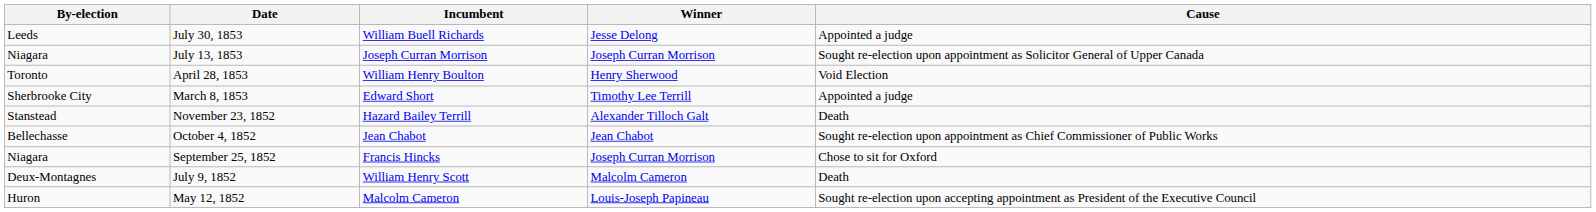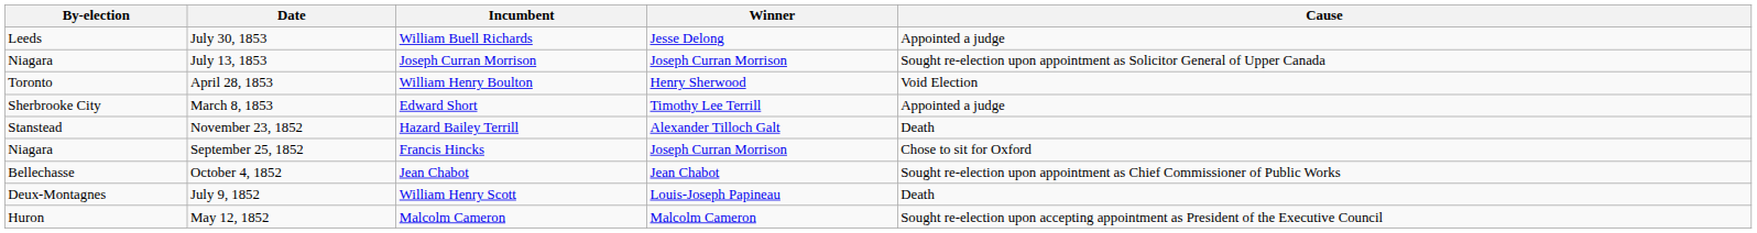rows swapped: October 4, 1852 <-> September 25, 1852
July 9, 1852 | Winner: Malcolm Cameron -> Louis-Joseph Papineau
May 12, 1852 | Winner: Louis-Joseph Papineau -> Malcolm Cameron
